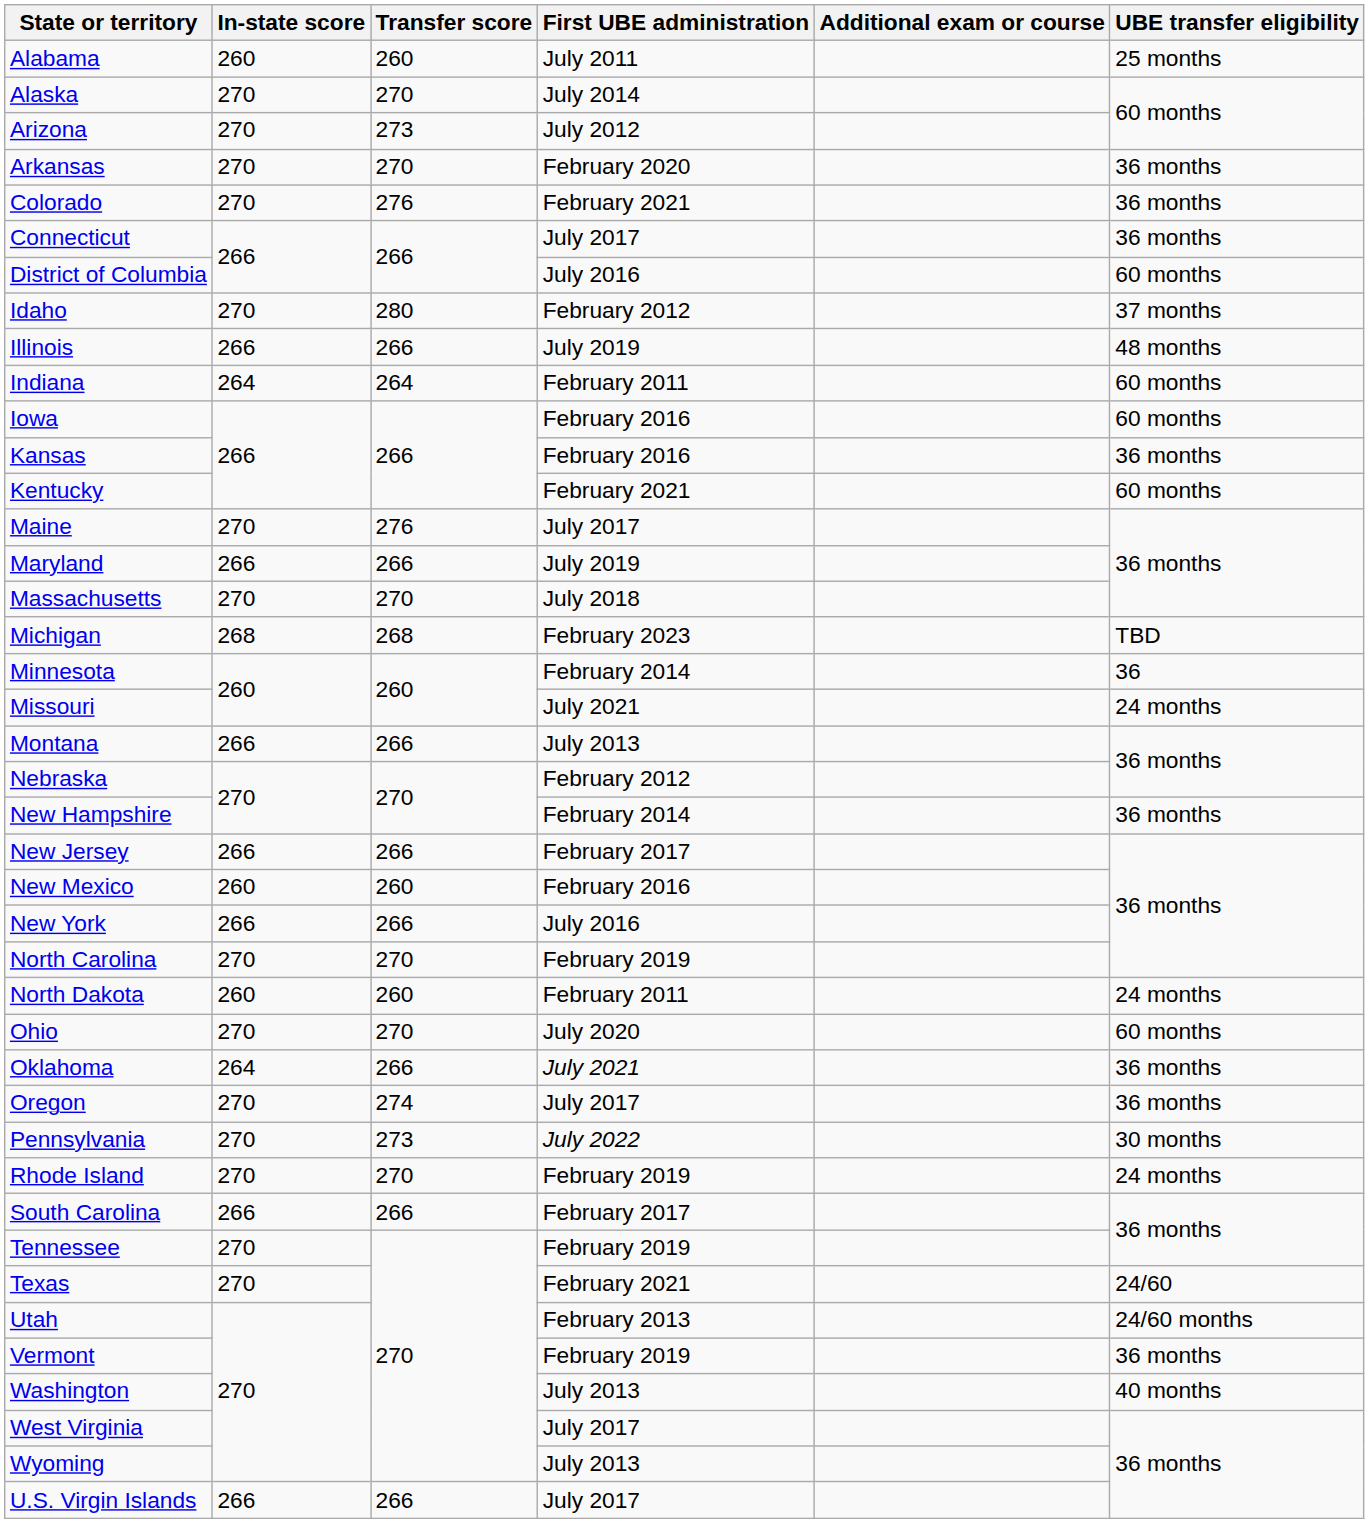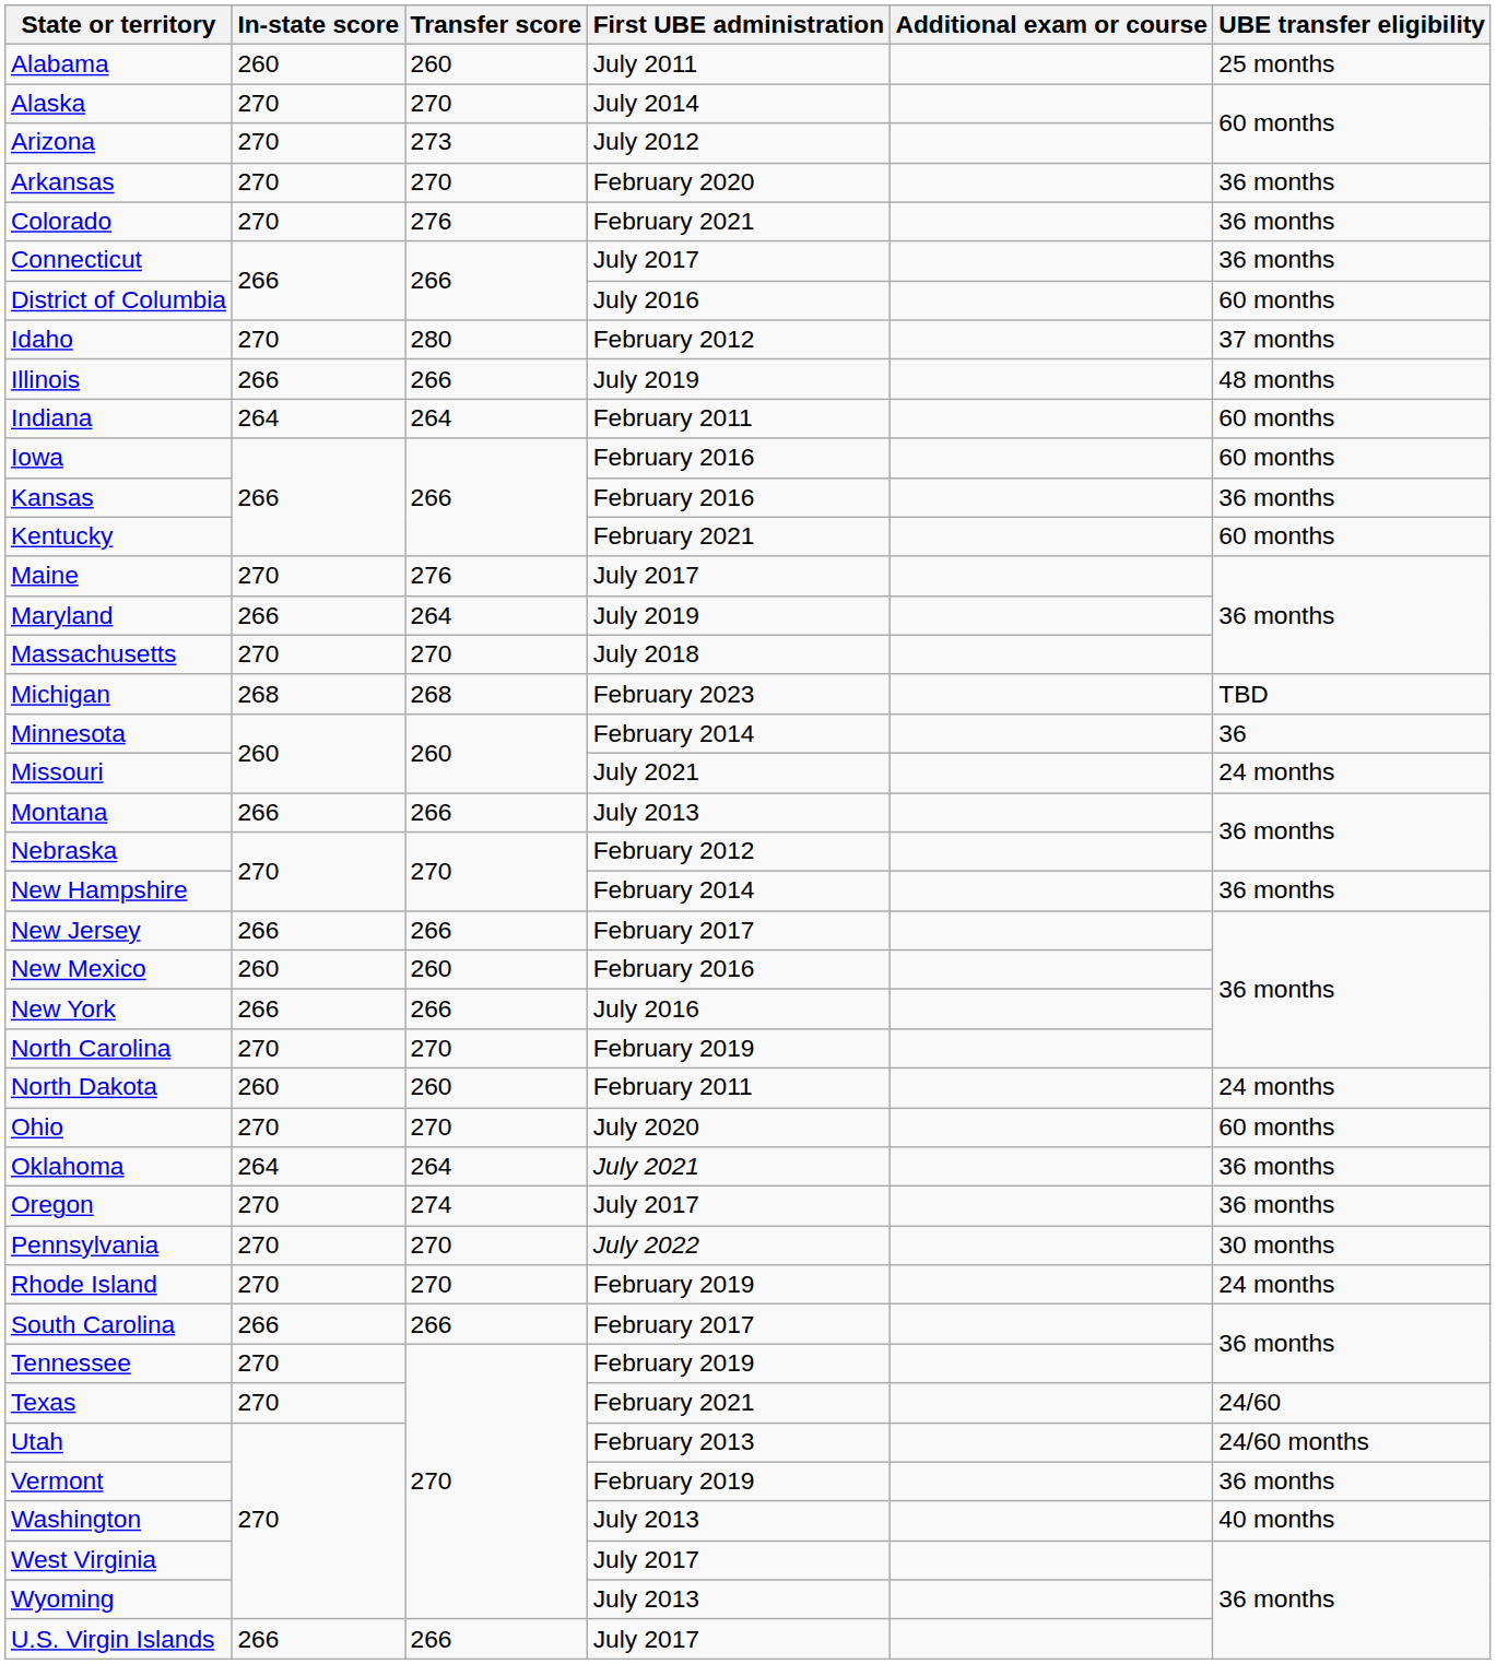Maryland | Transfer score: 266 -> 264
Oklahoma | Transfer score: 266 -> 264
Pennsylvania | Transfer score: 273 -> 270
